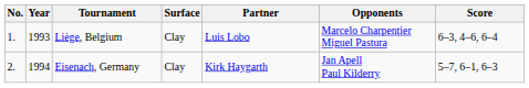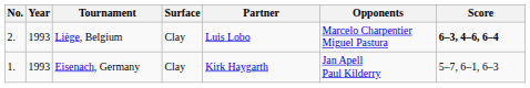Liège, Belgium | No.: 1. -> 2.
Liège, Belgium | Score: normal -> bold
Eisenach, Germany | No.: 2. -> 1.
Eisenach, Germany | Year: 1994 -> 1993
